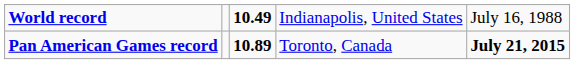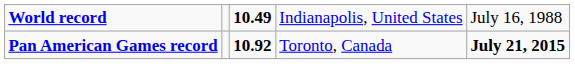Pan American Games record | column 3: 10.89 -> 10.92
